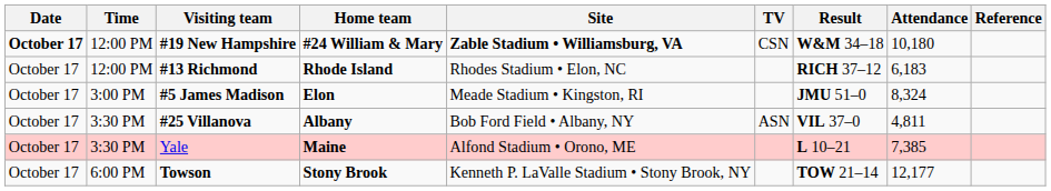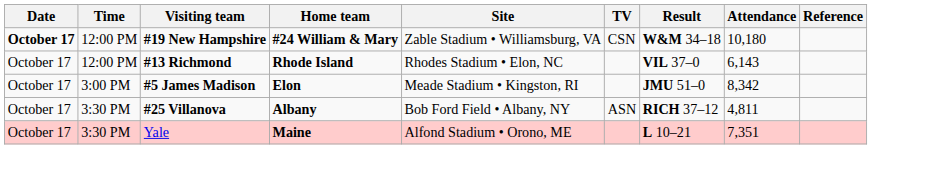#19 New Hampshire | Site: bold -> normal
#13 Richmond | Result: RICH 37–12 -> VIL 37–0
#13 Richmond | Attendance: 6,183 -> 6,143
#5 James Madison | Attendance: 8,324 -> 8,342
#25 Villanova | Result: VIL 37–0 -> RICH 37–12
Yale | Attendance: 7,385 -> 7,351
- row: October 17 | 6:00 PM | Towson | Stony Brook | Kenneth P. LaValle Stadium • Stony Brook, NY | TOW 21–14 | 12,177
